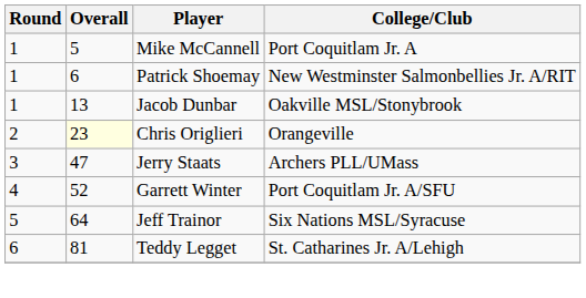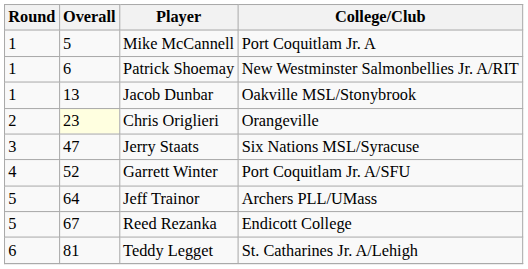Jerry Staats | College/Club: Archers PLL/UMass -> Six Nations MSL/Syracuse
Jeff Trainor | College/Club: Six Nations MSL/Syracuse -> Archers PLL/UMass
+ row: 5 | 67 | Reed Rezanka | Endicott College
